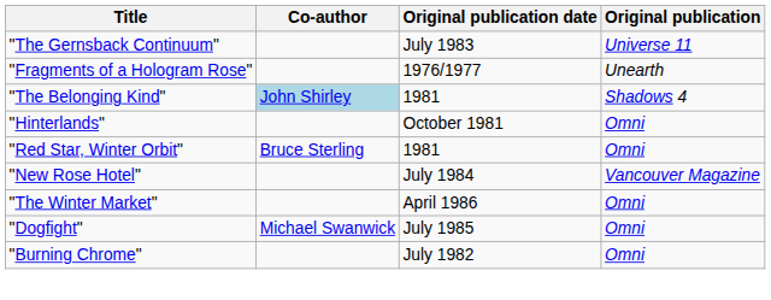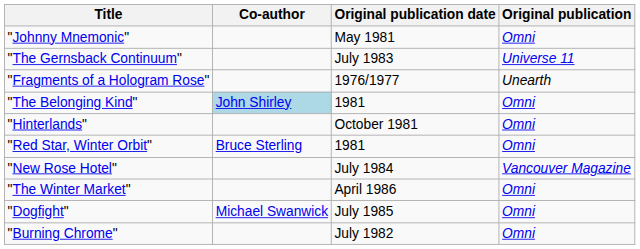+ row: "Johnny Mnemonic" | May 1981 | Omni
"The Belonging Kind" | Original publication: Shadows 4 -> Omni
